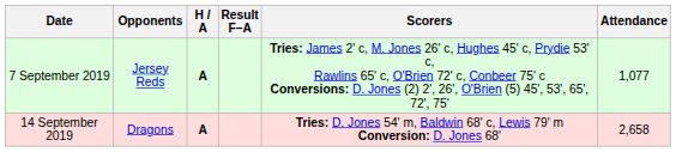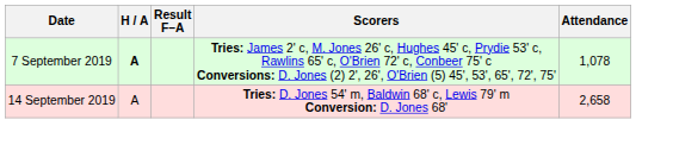- column: Opponents | Jersey Reds | Dragons
7 September 2019 | Attendance: 1,077 -> 1,078
14 September 2019 | H / A: bold -> normal
